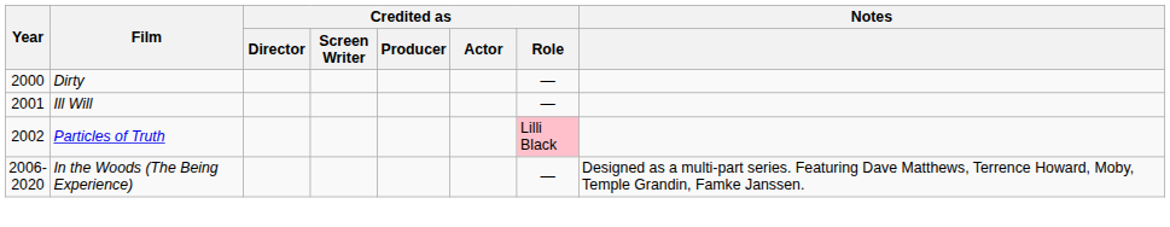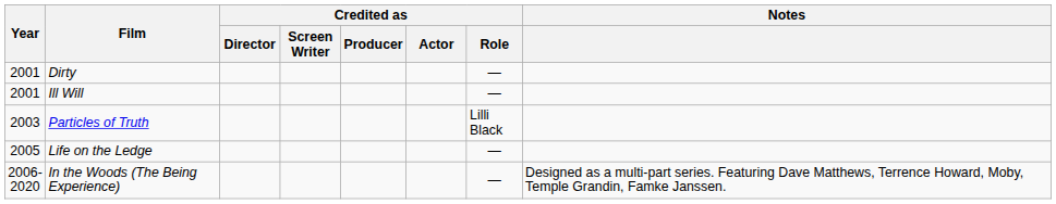Dirty | Year: 2000 -> 2001
Particles of Truth | Year: 2002 -> 2003
Particles of Truth | Credited as / Role: pink background -> no background
+ row: 2005 | Life on the Ledge | —
